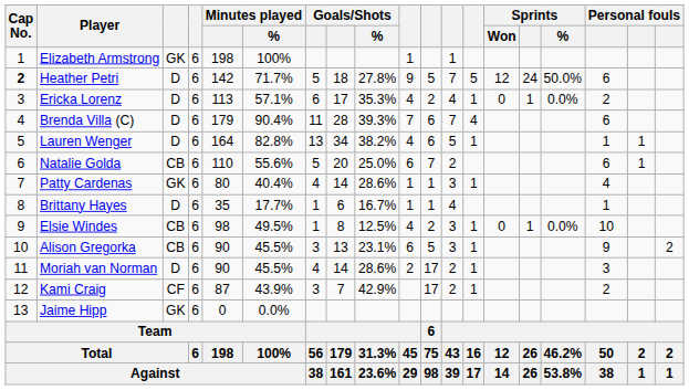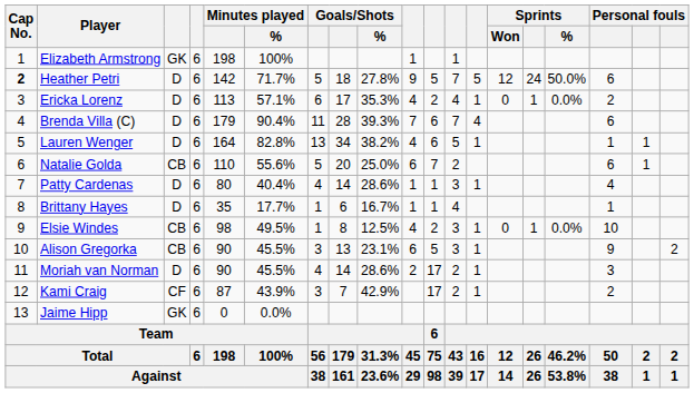Patty Cardenas | column 3: GK -> D
